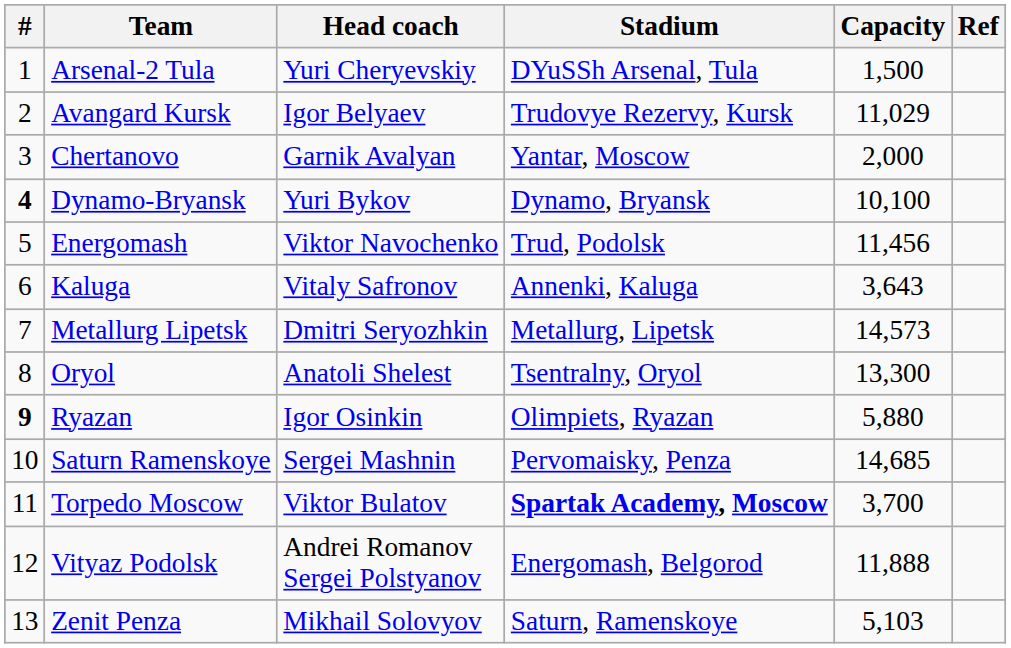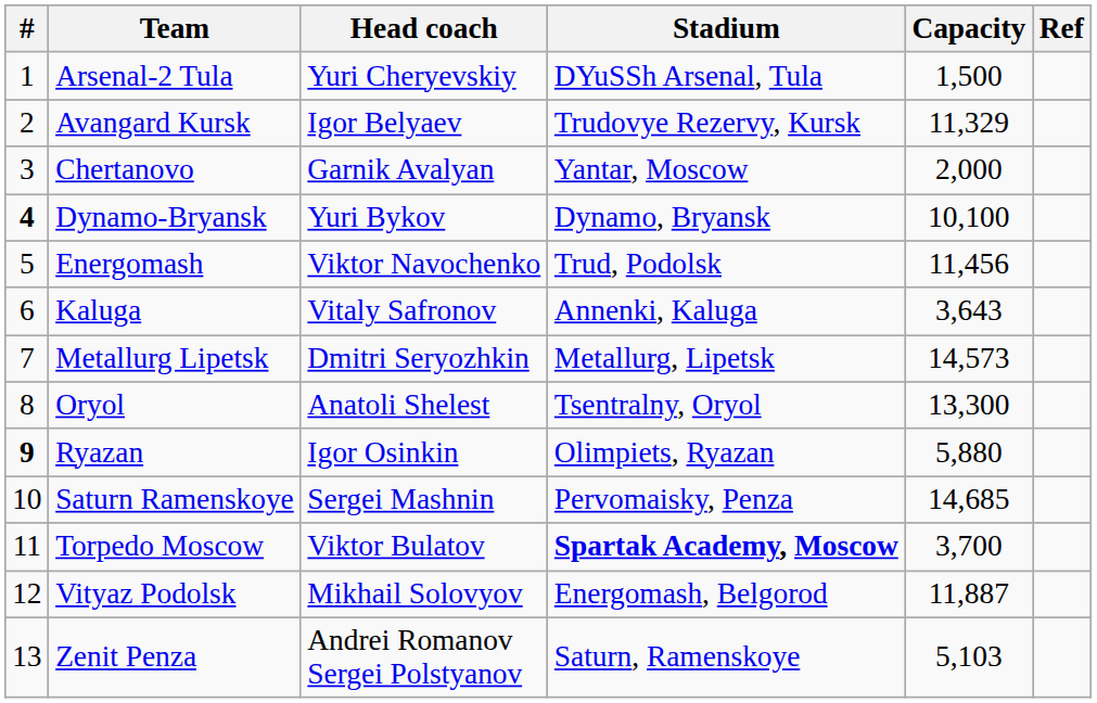Avangard Kursk | Capacity: 11,029 -> 11,329
Vityaz Podolsk | Head coach: Andrei Romanov Sergei Polstyanov -> Mikhail Solovyov
Vityaz Podolsk | Capacity: 11,888 -> 11,887
Zenit Penza | Head coach: Mikhail Solovyov -> Andrei Romanov Sergei Polstyanov
